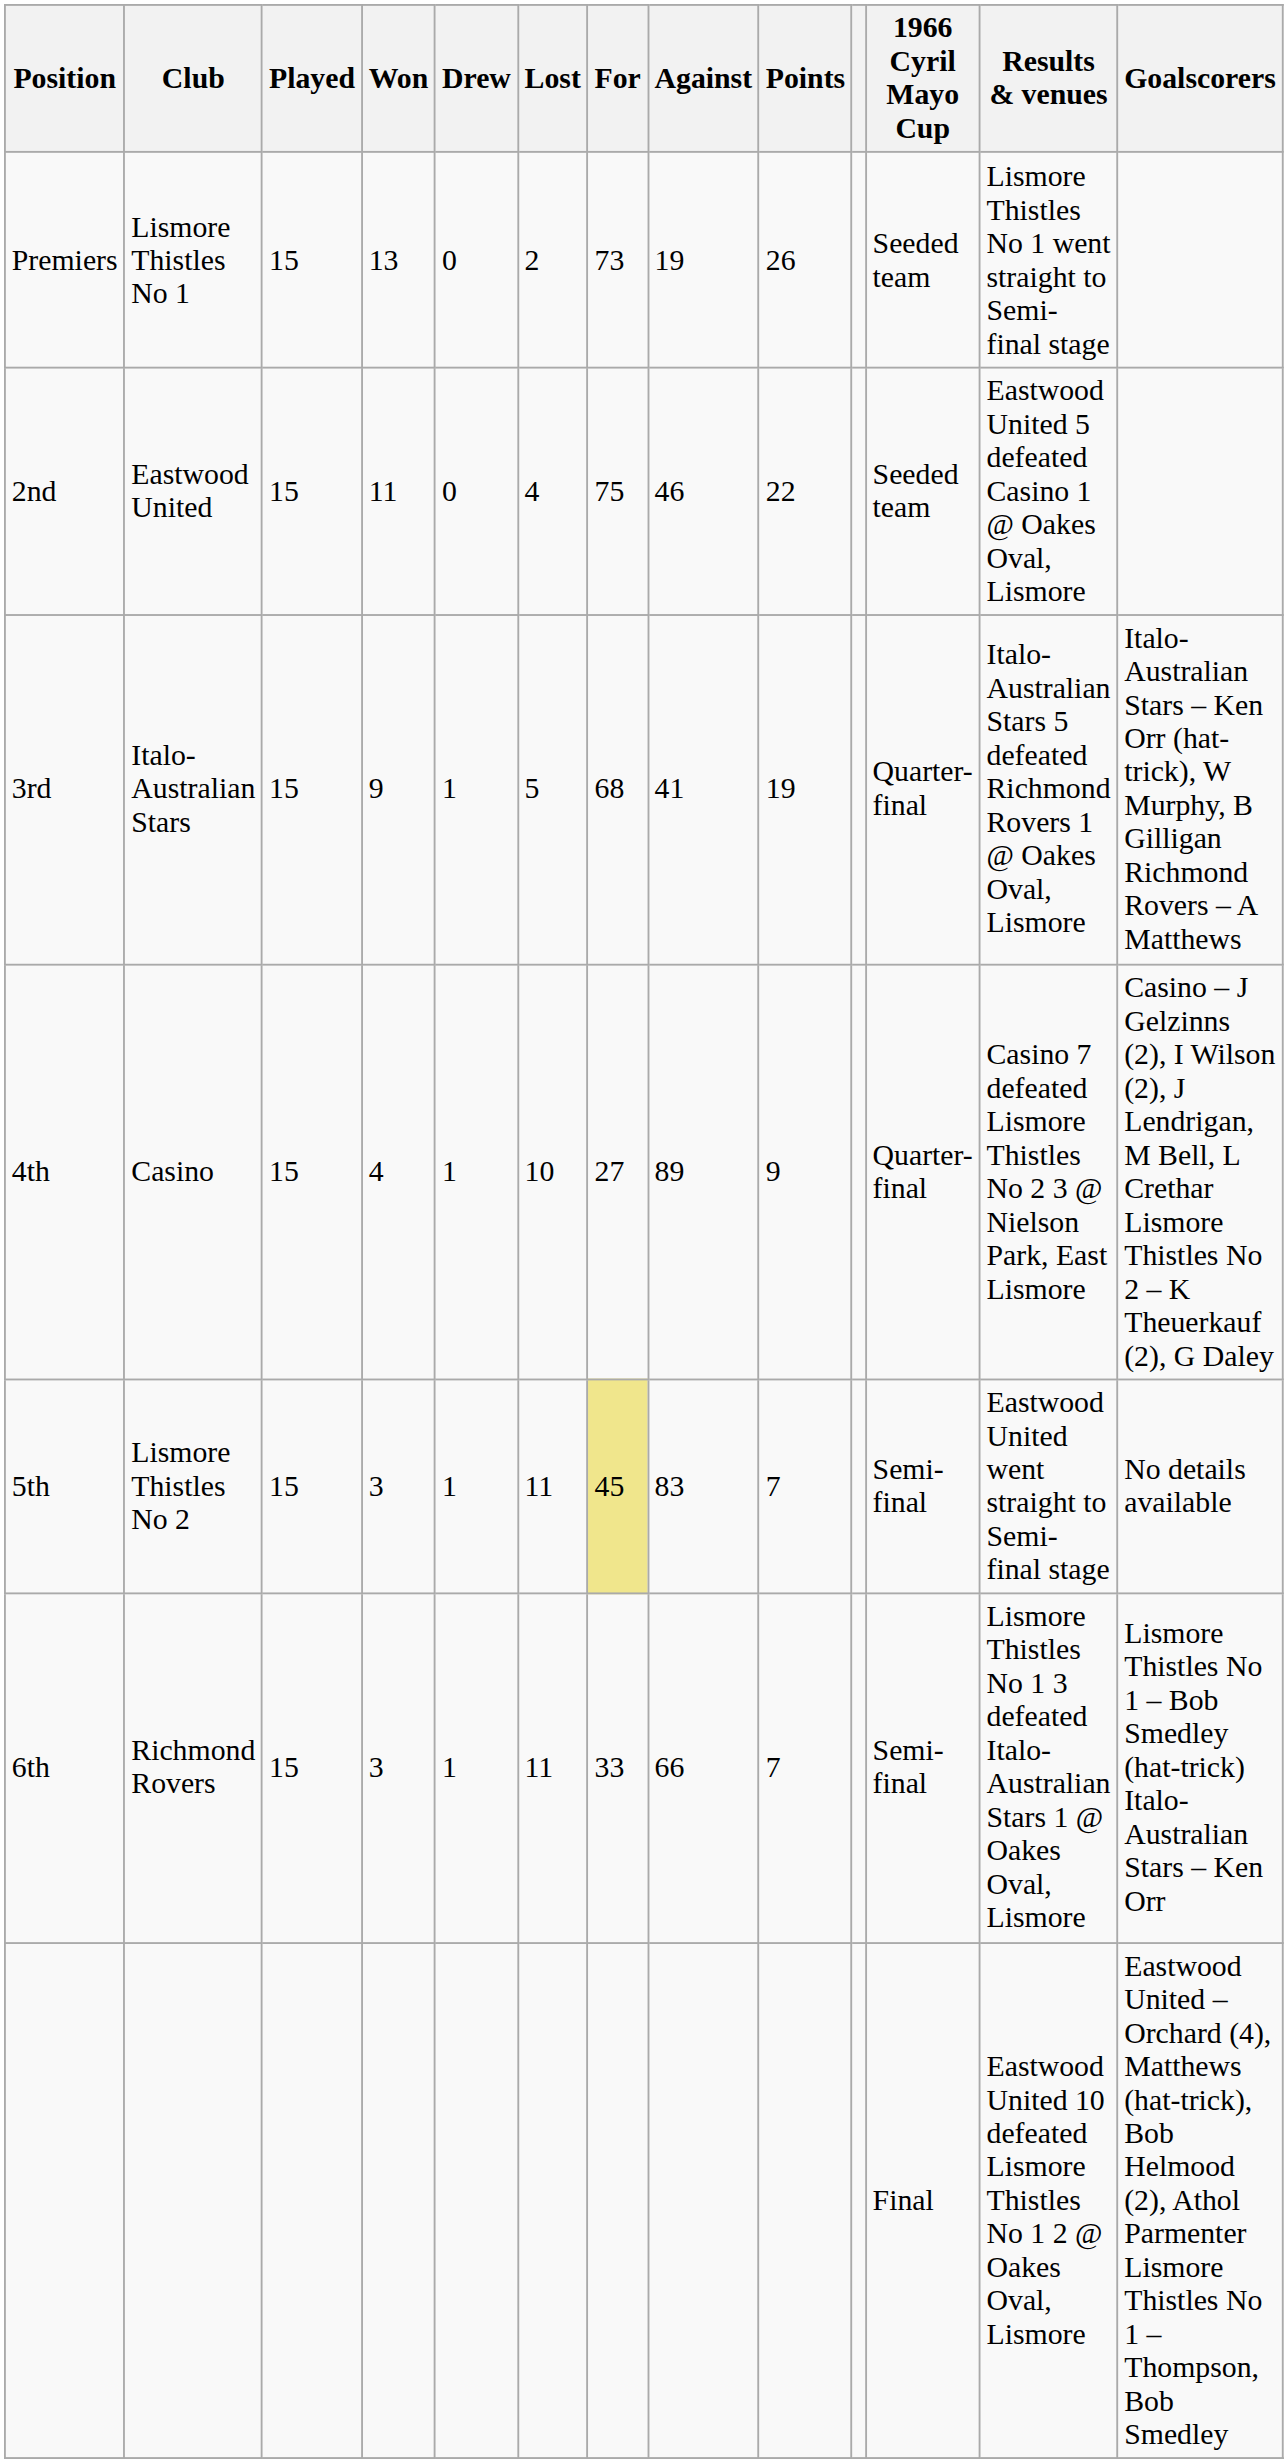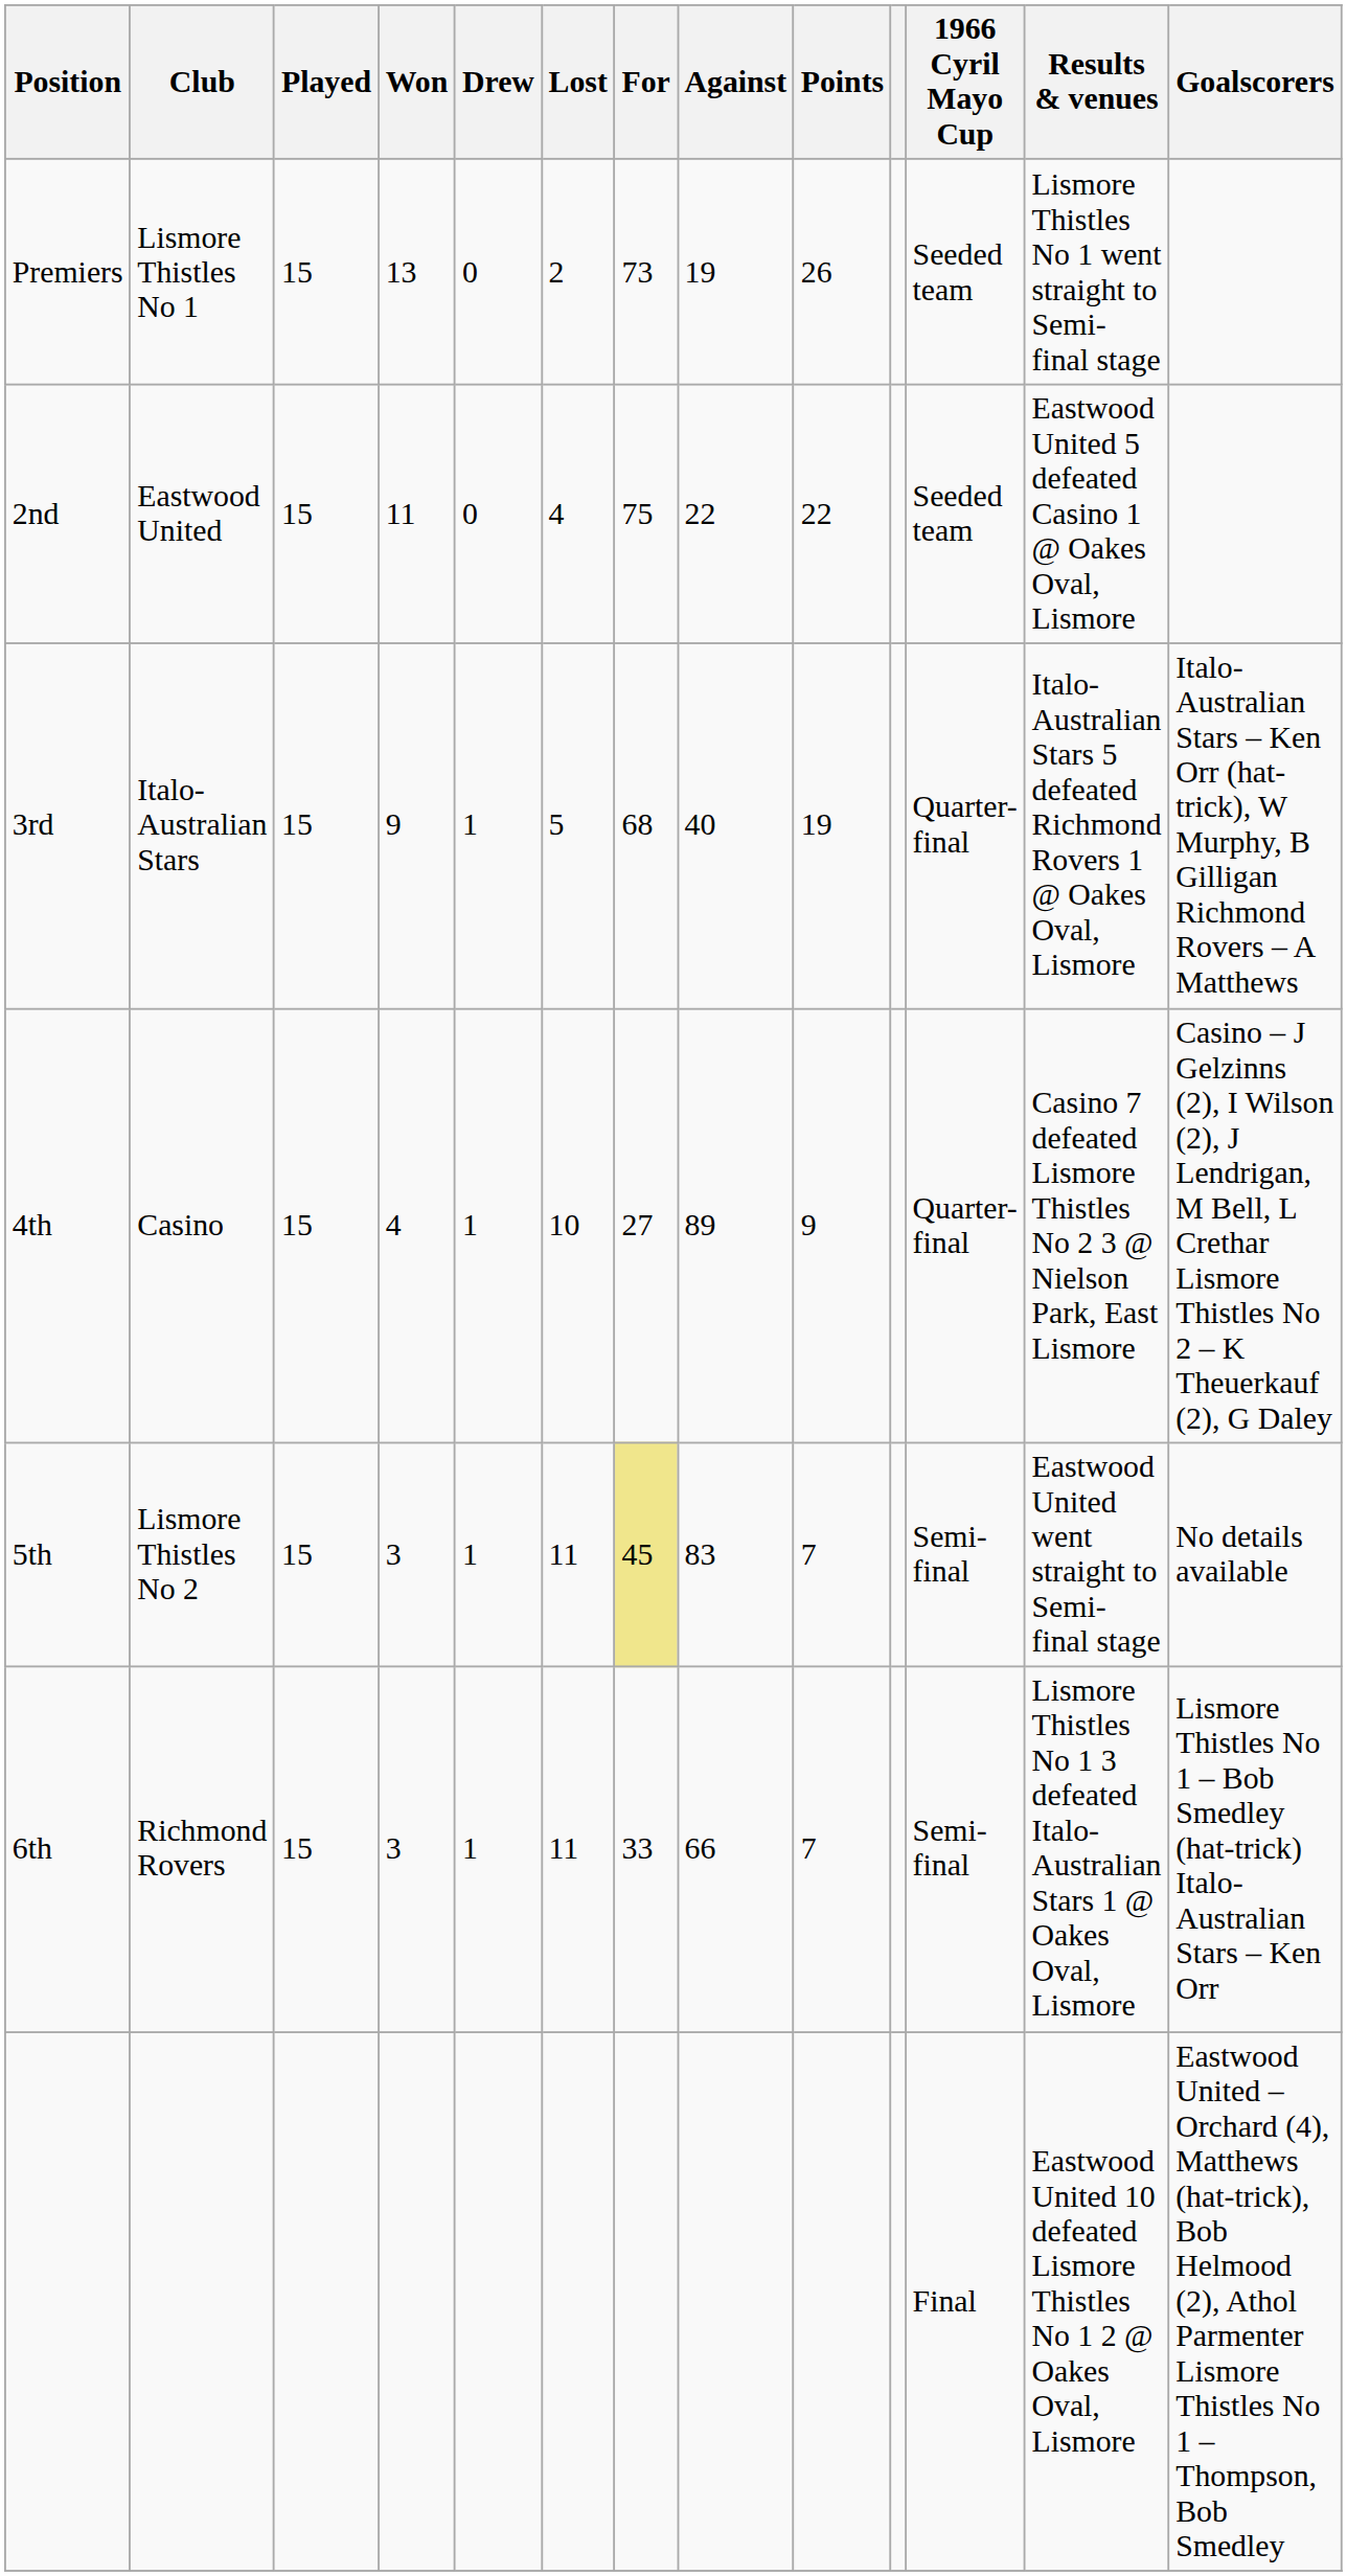2nd | Against: 46 -> 22
3rd | Against: 41 -> 40
